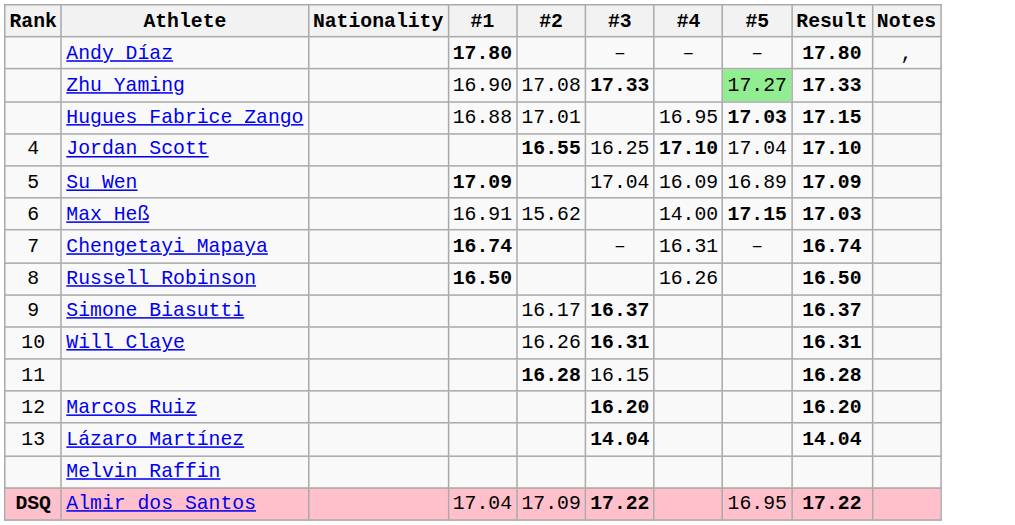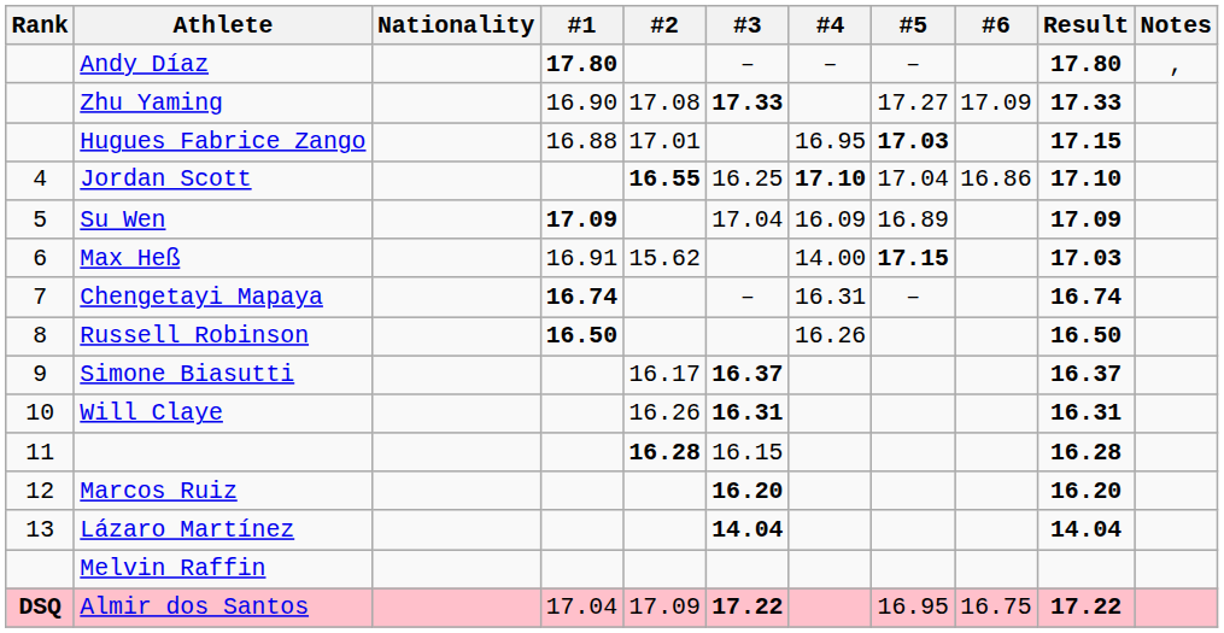+ column: #6 | 17.09 | 16.86 | 16.75
Zhu Yaming | #5: lightgreen background -> no background
